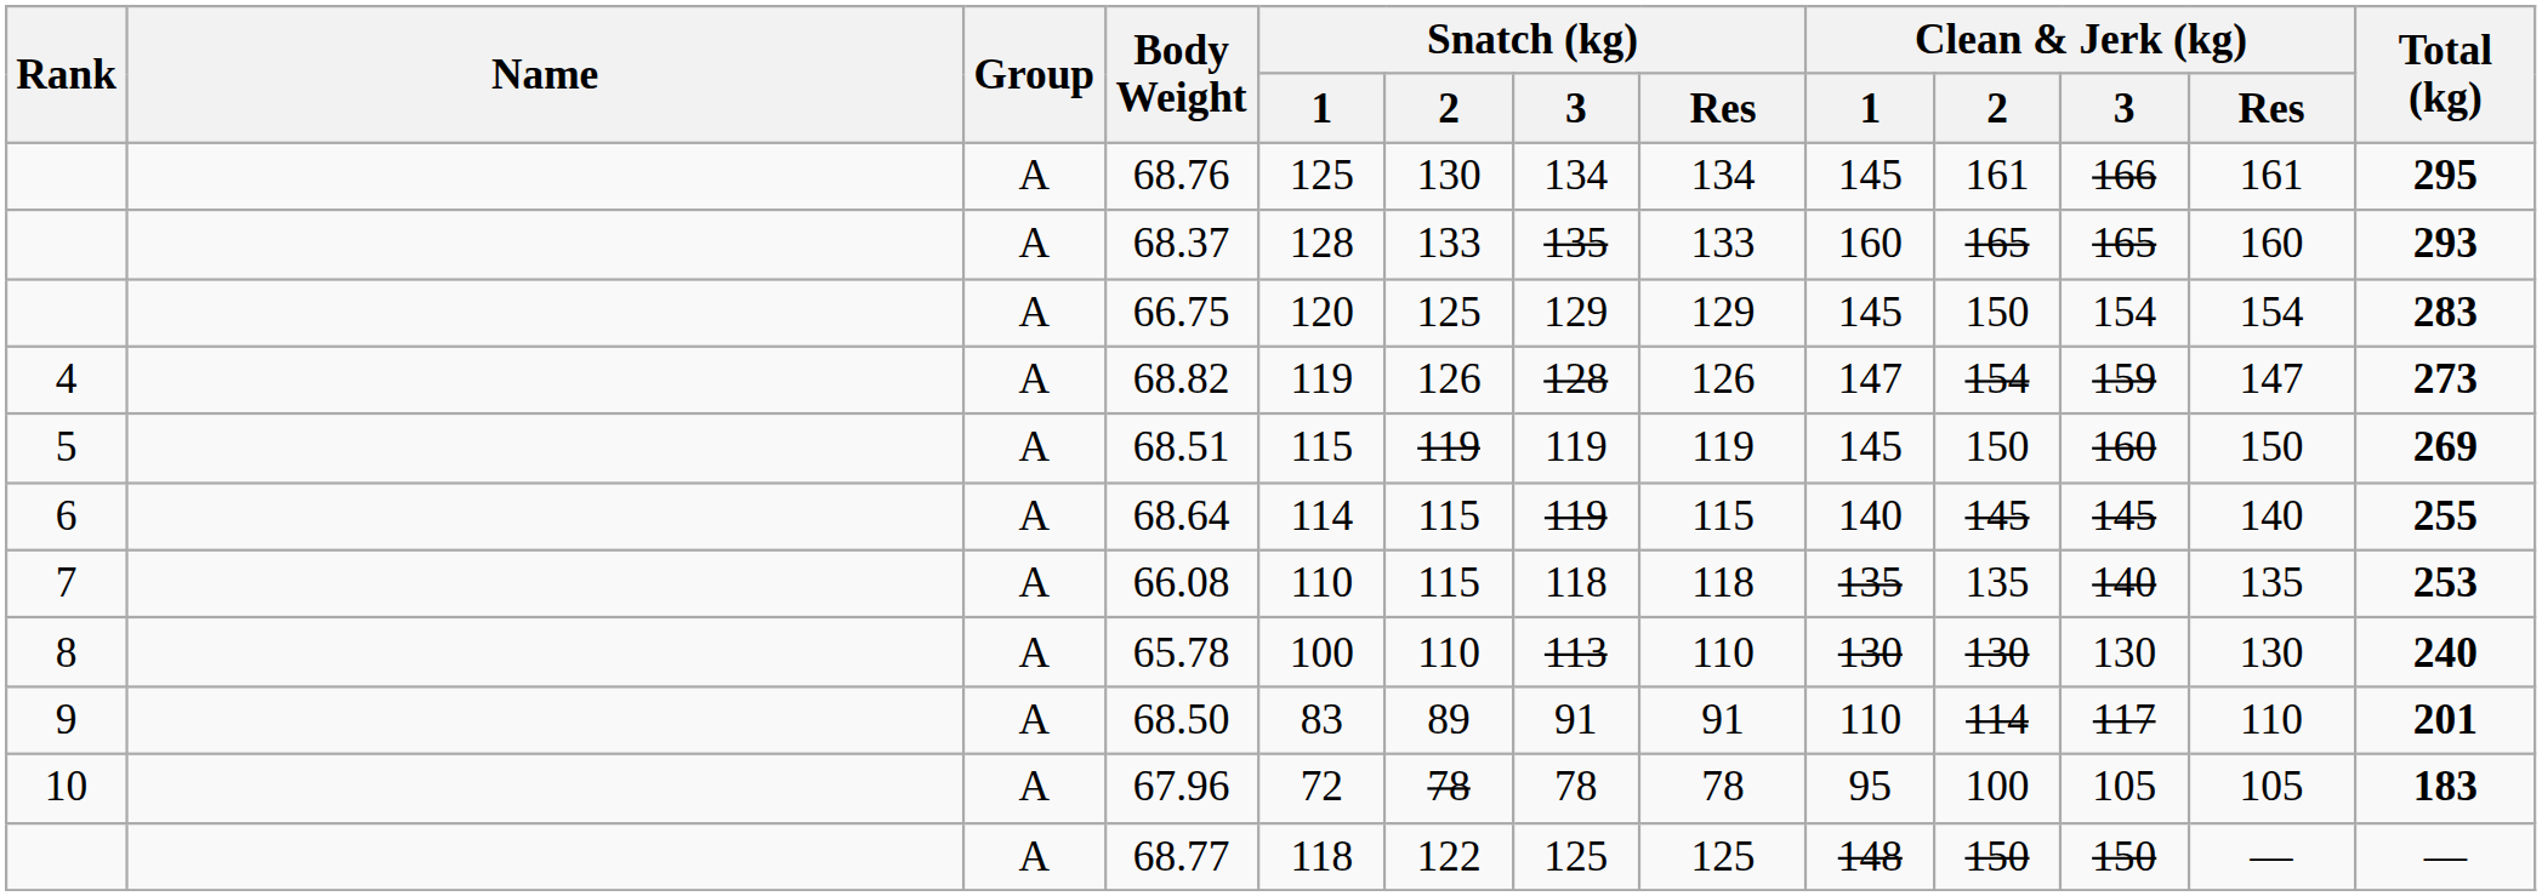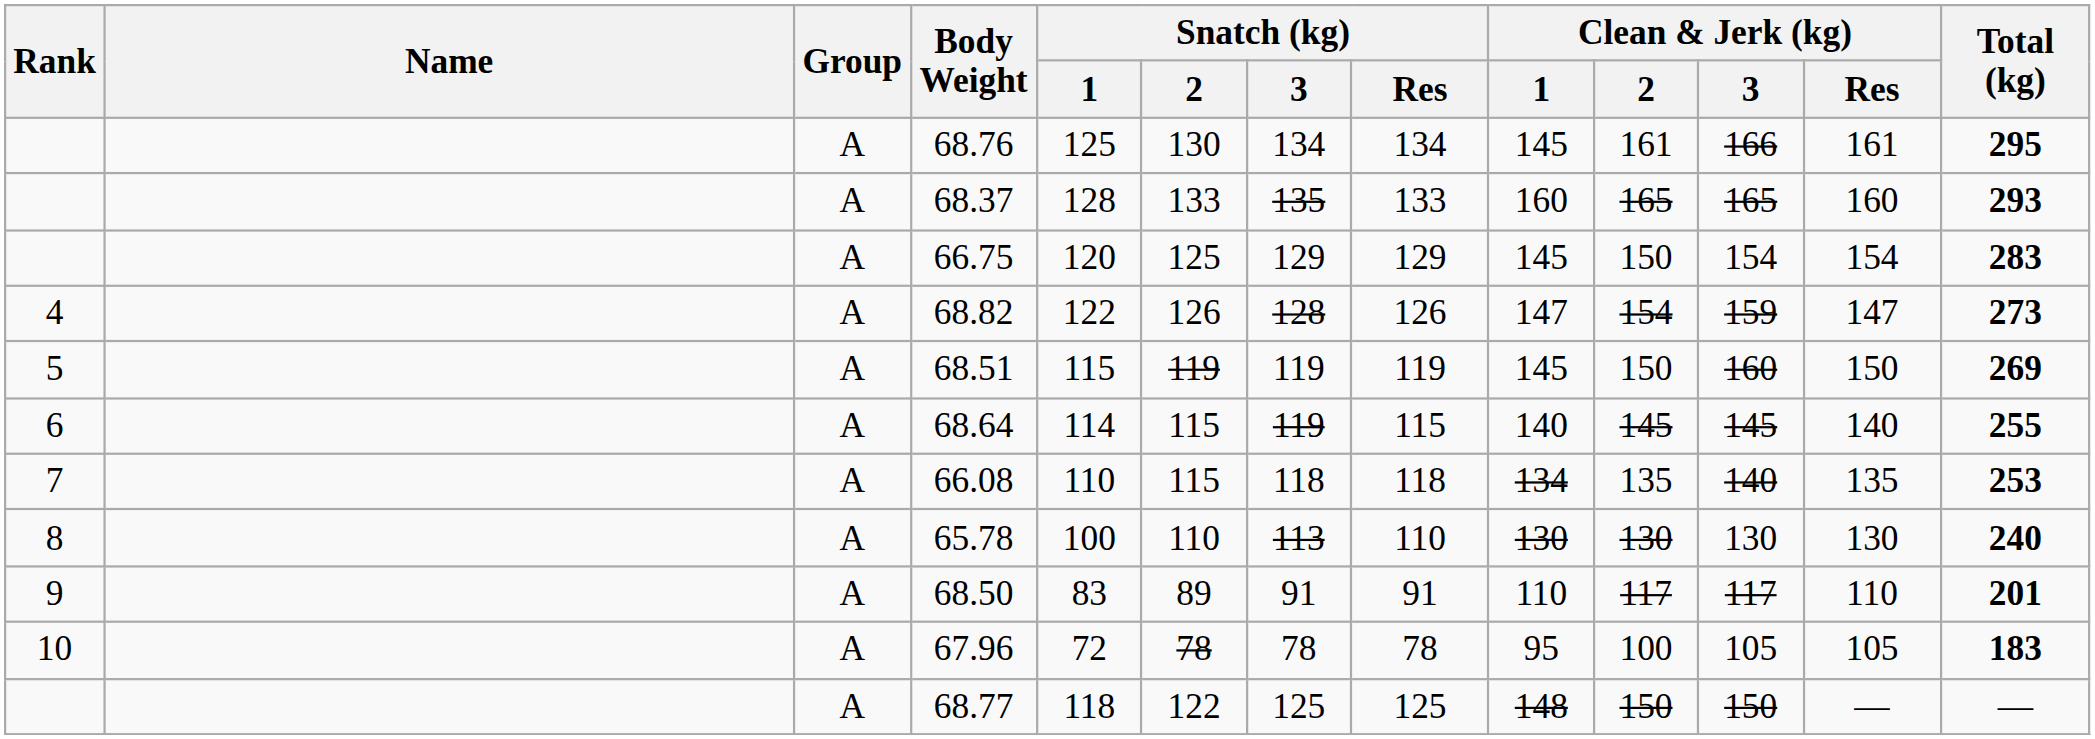68.82 | Snatch (kg) / 1: 119 -> 122
66.08 | Clean & Jerk (kg) / 1: 135 -> 134
68.50 | Clean & Jerk (kg) / 2: 114 -> 117
